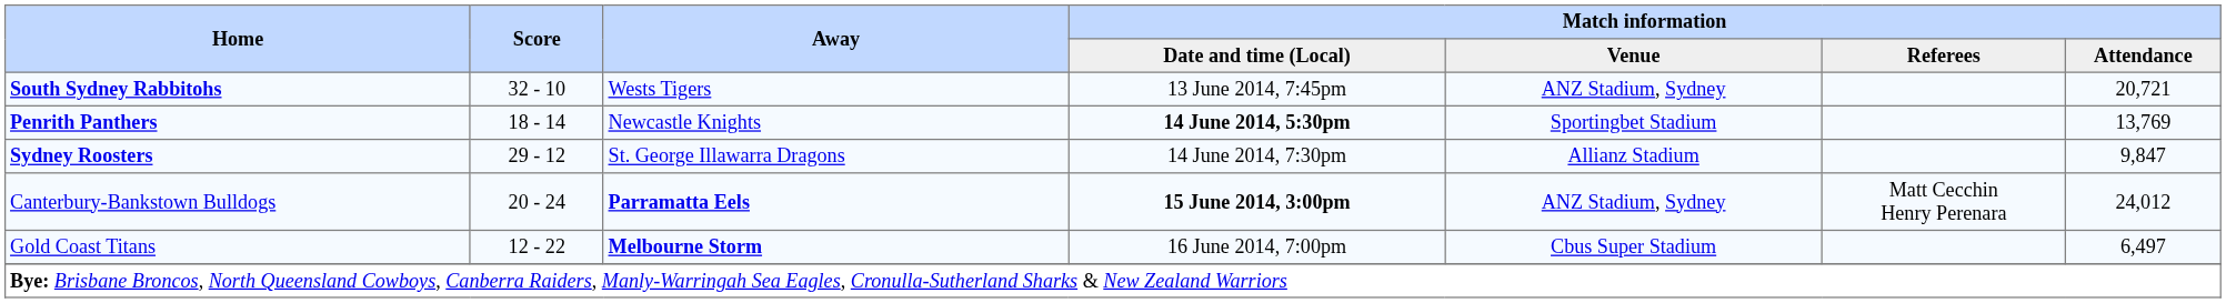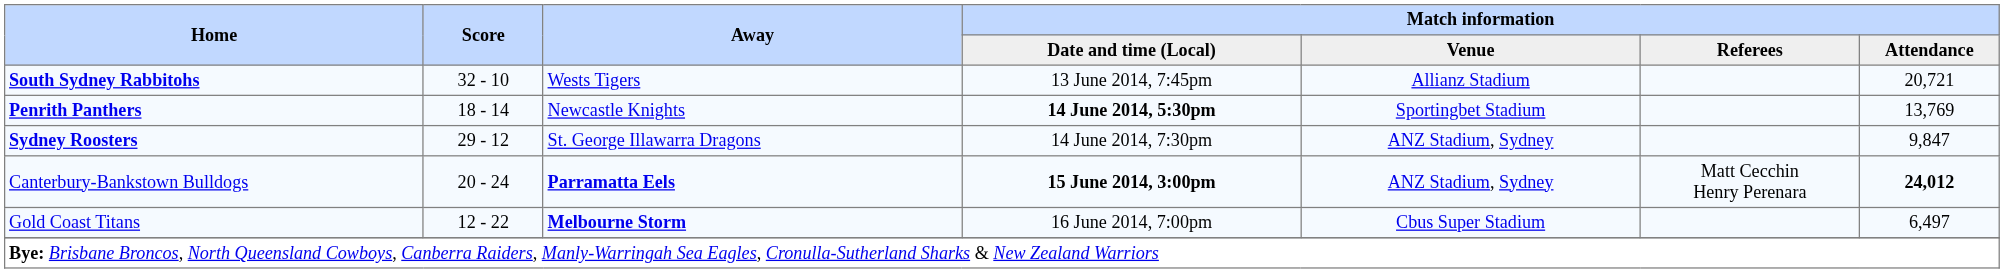South Sydney Rabbitohs | Match information / Venue: ANZ Stadium, Sydney -> Allianz Stadium
Sydney Roosters | Match information / Venue: Allianz Stadium -> ANZ Stadium, Sydney
Canterbury-Bankstown Bulldogs | Match information / Attendance: normal -> bold
